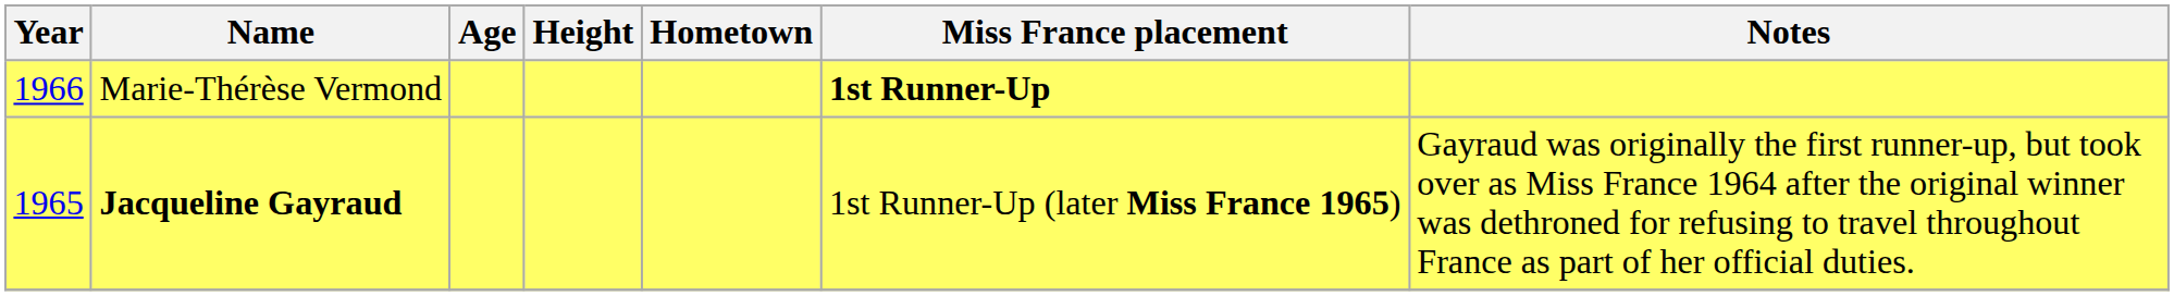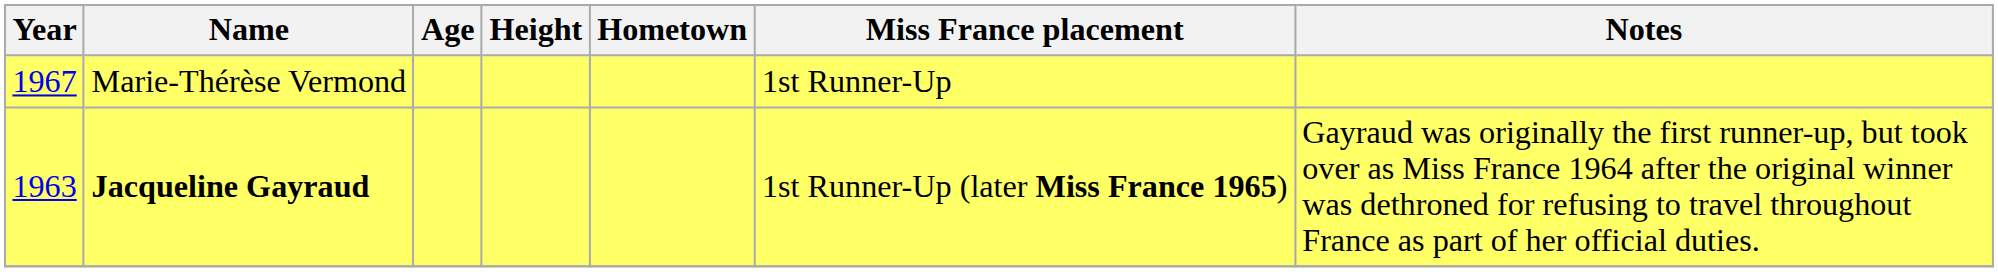Marie-Thérèse Vermond | Year: 1966 -> 1967
Marie-Thérèse Vermond | Miss France placement: bold -> normal
Jacqueline Gayraud | Year: 1965 -> 1963
